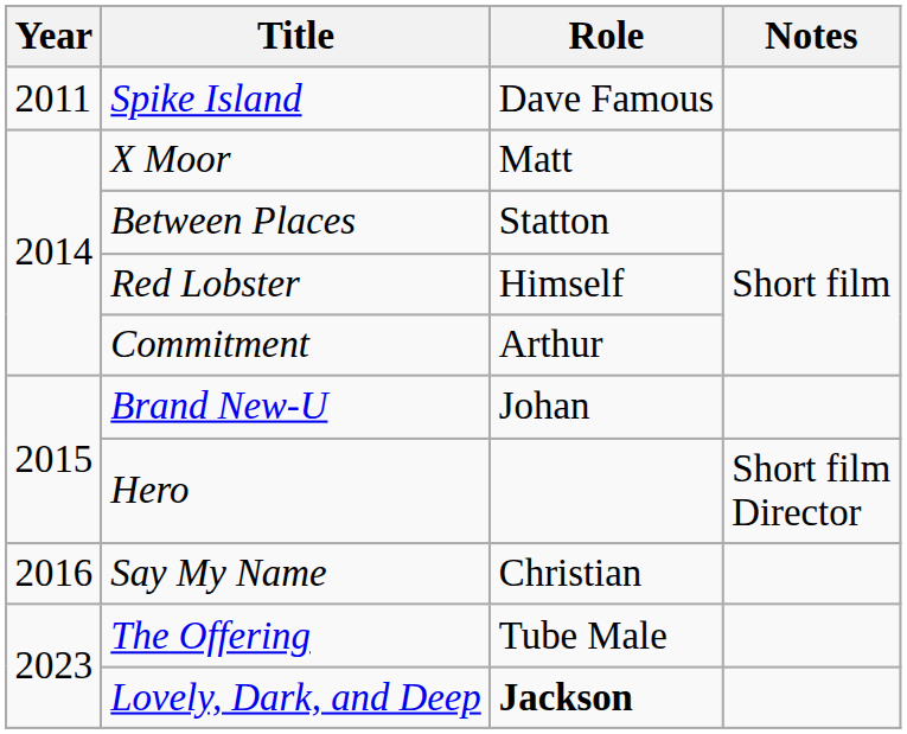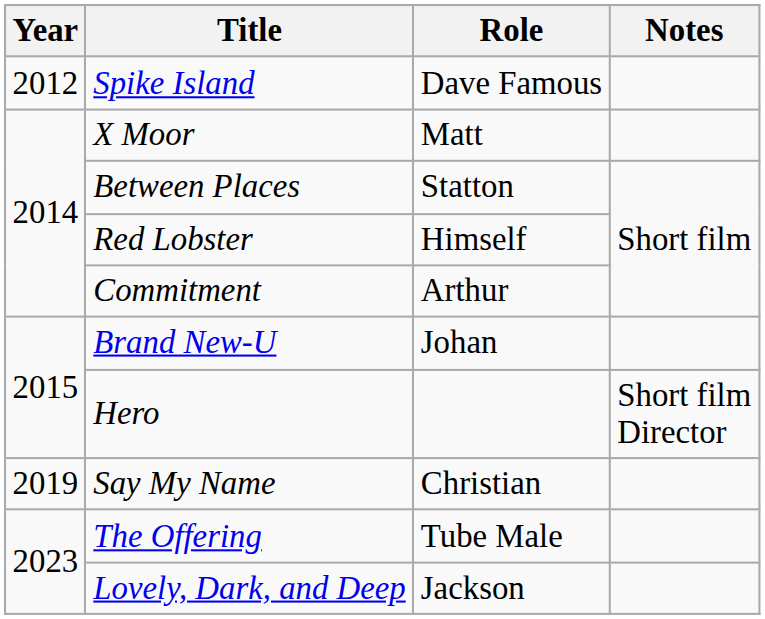Spike Island | Year: 2011 -> 2012
Say My Name | Year: 2016 -> 2019
Lovely, Dark, and Deep | Role: bold -> normal
